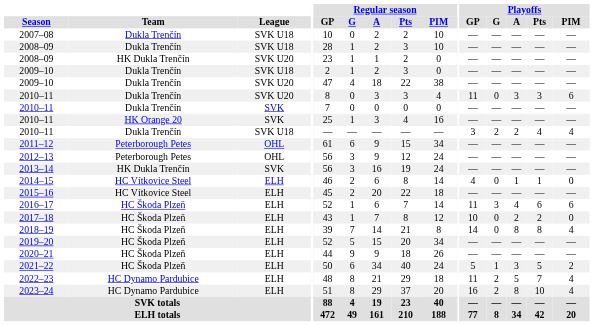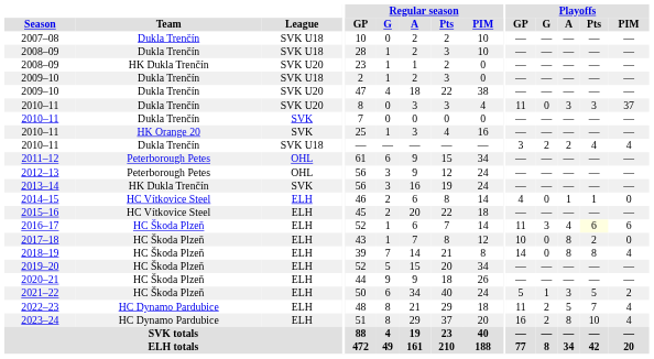2010–11 / SVK U20 | Playoffs / PIM: 6 -> 37
2016–17 | Playoffs / Pts: no background -> lightyellow background
2017–18 | Playoffs / A: 2 -> 8
